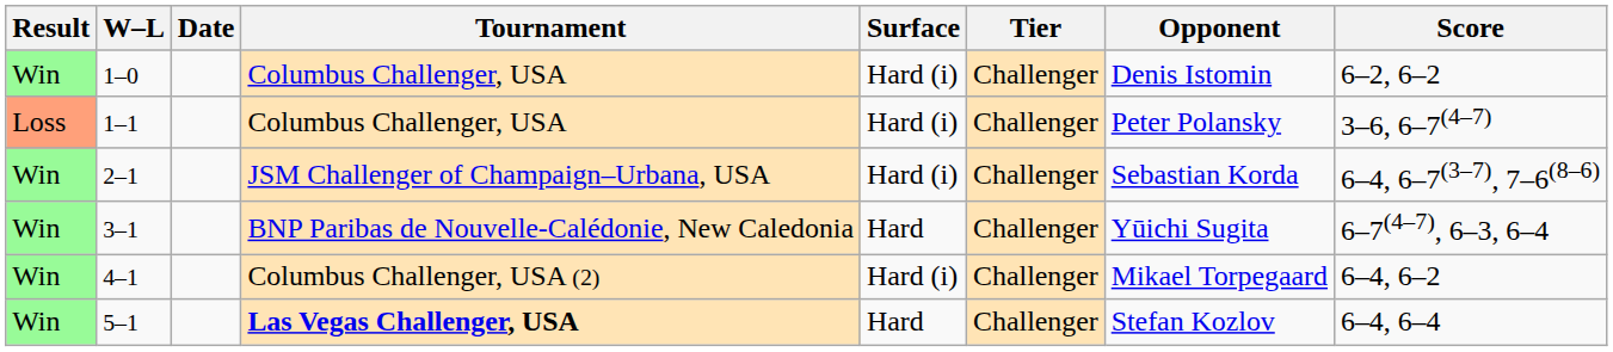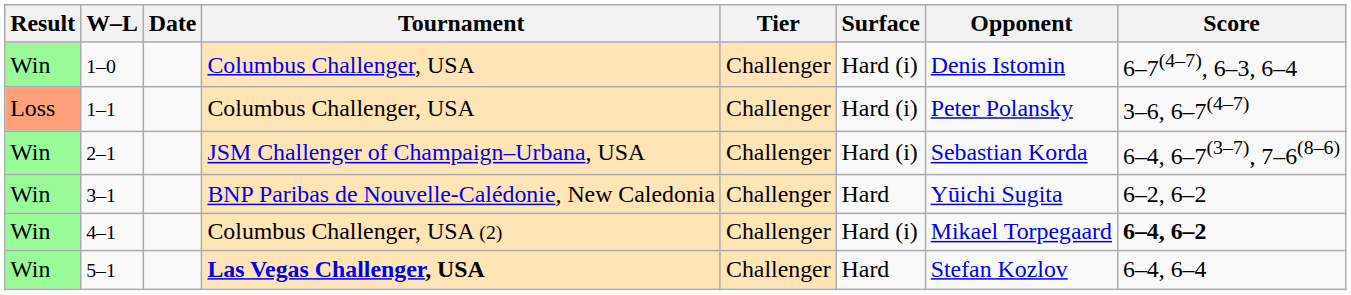columns swapped: Tier <-> Surface
1–0 | Score: 6–2, 6–2 -> 6–7(4–7), 6–3, 6–4
3–1 | Score: 6–7(4–7), 6–3, 6–4 -> 6–2, 6–2
4–1 | Score: normal -> bold
